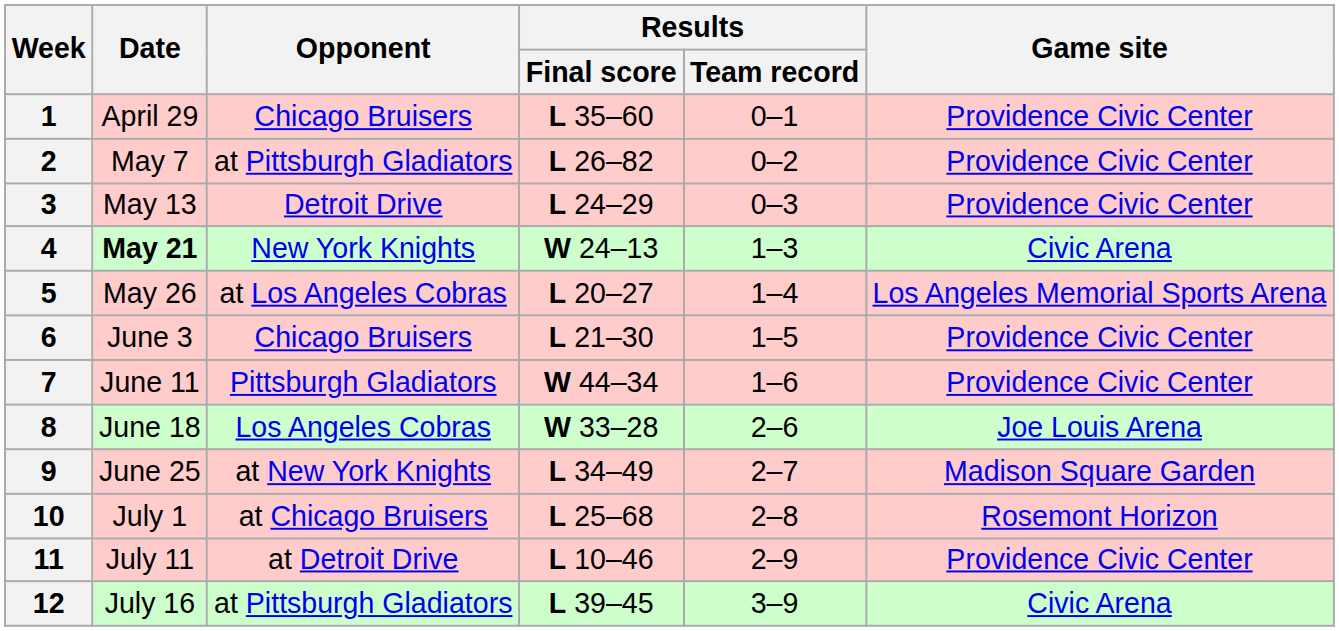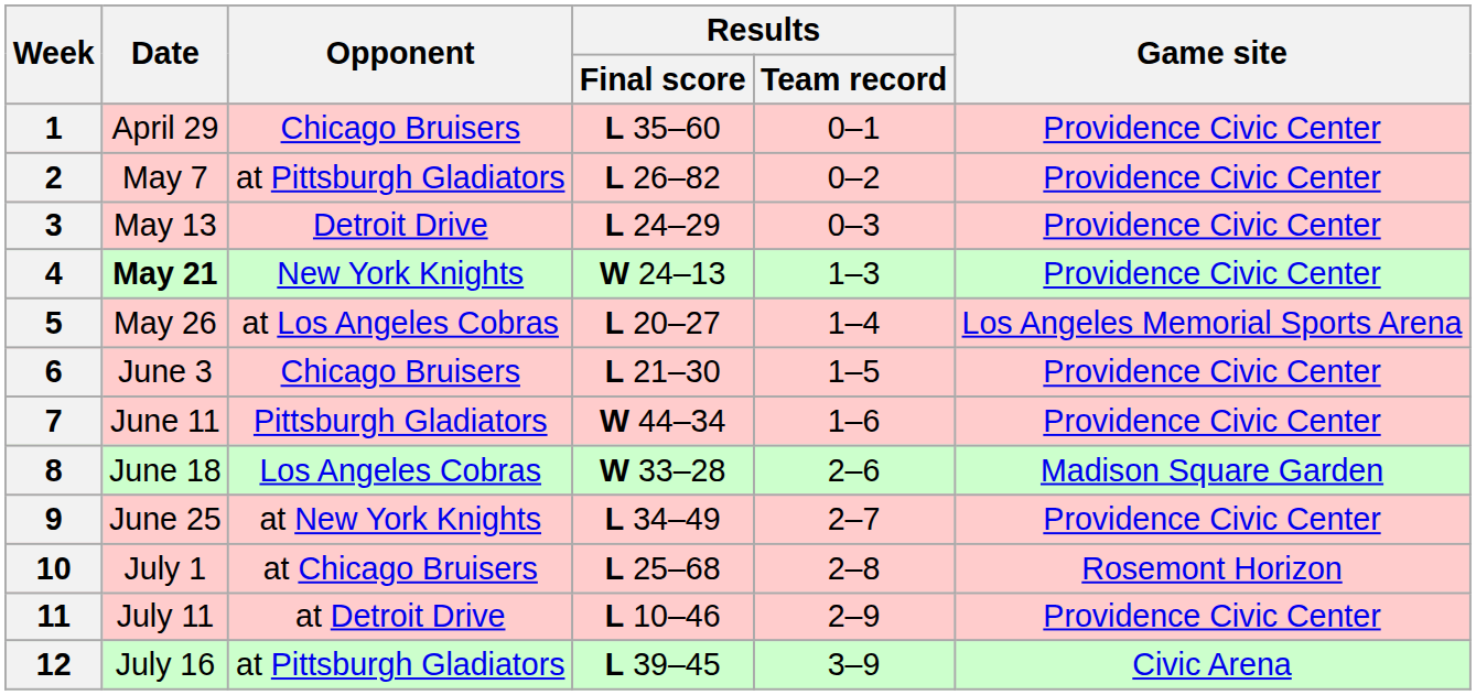4 | Game site: Civic Arena -> Providence Civic Center
8 | Game site: Joe Louis Arena -> Madison Square Garden
9 | Game site: Madison Square Garden -> Providence Civic Center
